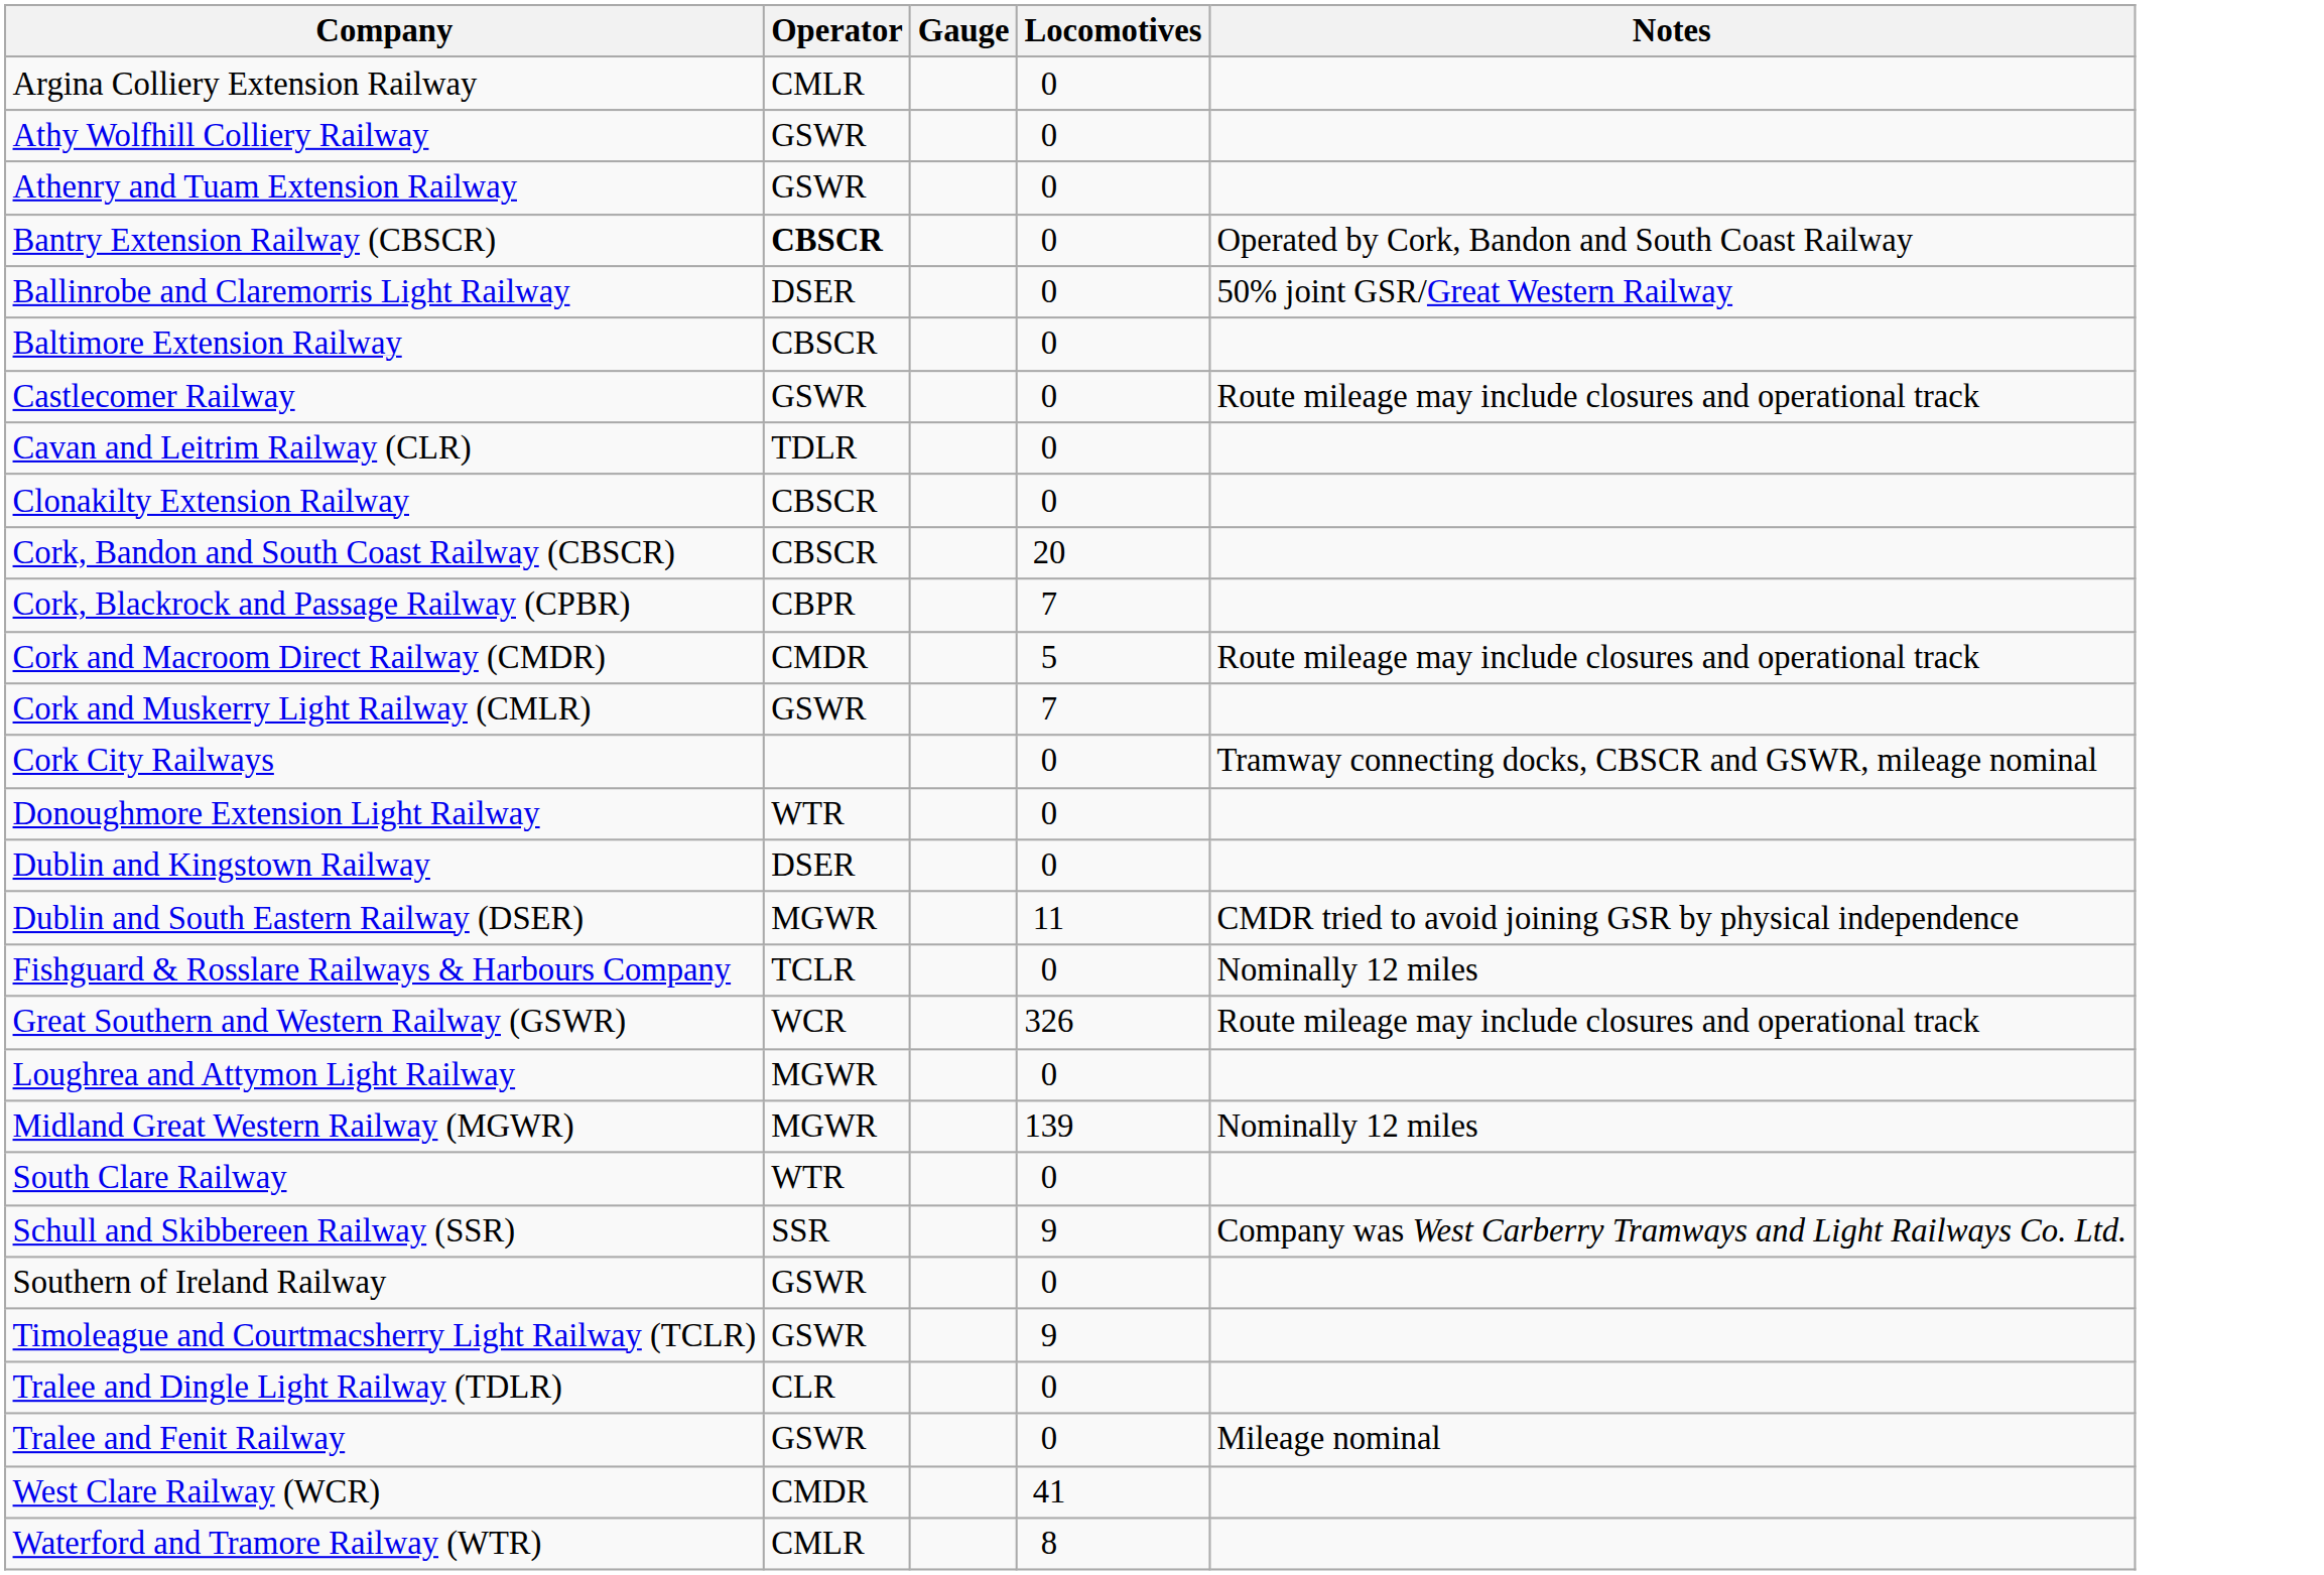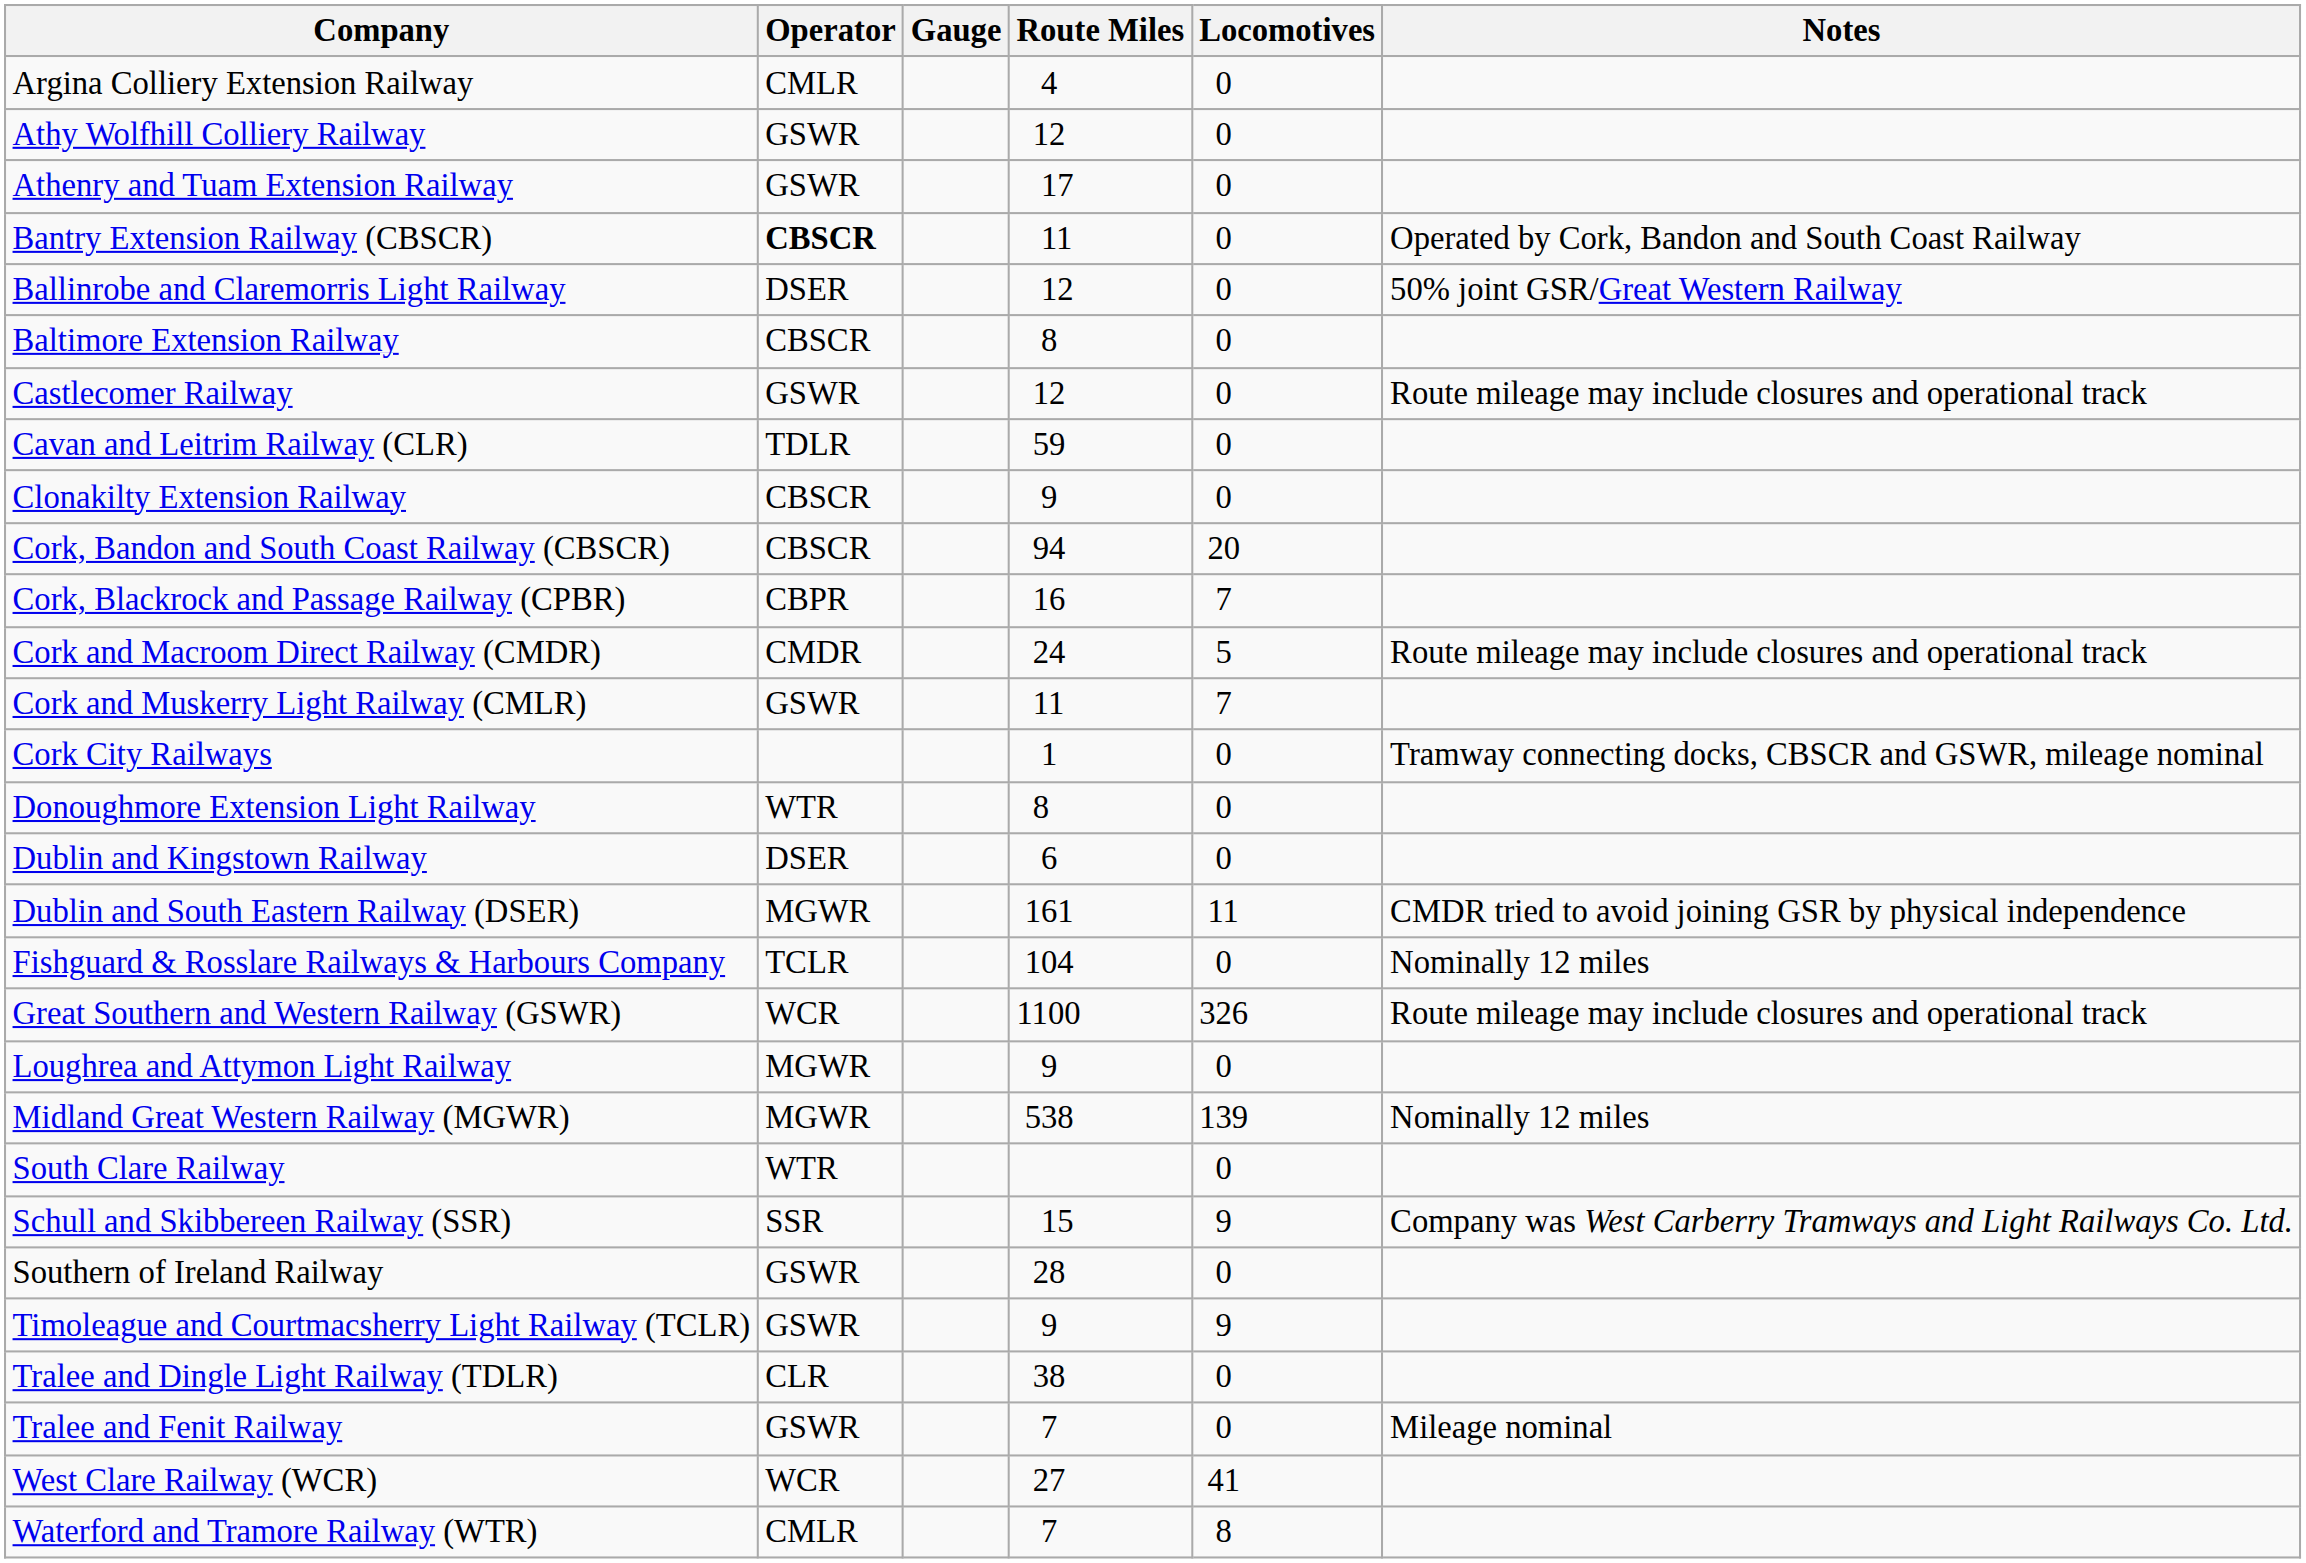+ column: Route Miles | 4 | 12 | 17 | 11 | 12 | 8 | 12 | 59 | 9 | 94 | 16 | 24 | 11 | 1 | 8 | 6 | 161 | 104 | 1100 | 9 | 538 | 15 | 28 | 9 | 38 | 7 | 27 | 7
West Clare Railway (WCR) | Operator: CMDR -> WCR
